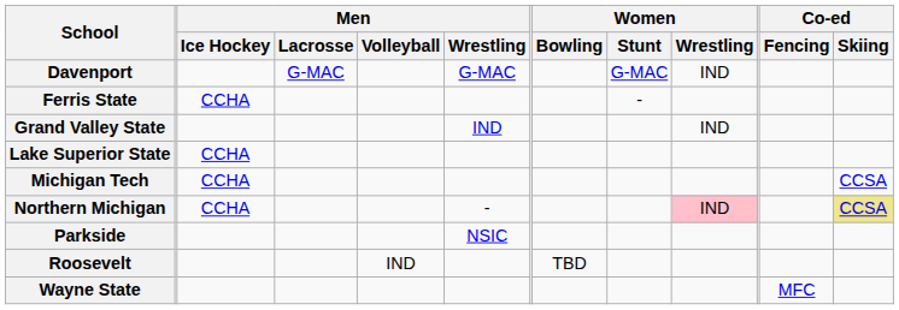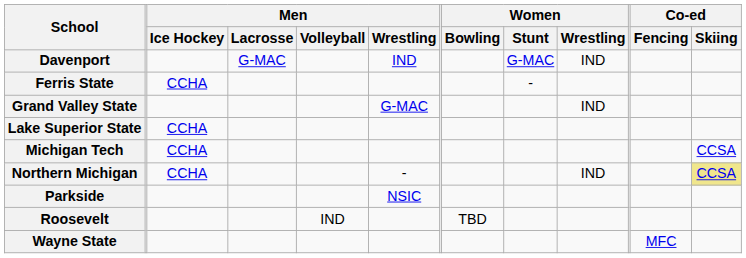Davenport | Men / Wrestling: G-MAC -> IND
Grand Valley State | Men / Wrestling: IND -> G-MAC
Northern Michigan | Women / Wrestling: pink background -> no background
